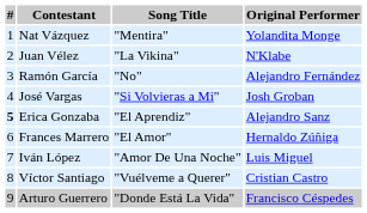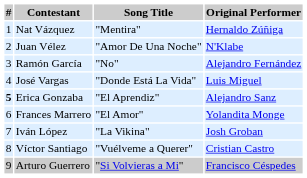Nat Vázquez | Original Performer: Yolandita Monge -> Hernaldo Zúñiga
Juan Vélez | Song Title: "La Vikina" -> "Amor De Una Noche"
José Vargas | Song Title: "Si Volvieras a Mi" -> "Donde Está La Vida"
José Vargas | Original Performer: Josh Groban -> Luis Miguel
Frances Marrero | Original Performer: Hernaldo Zúñiga -> Yolandita Monge
Iván López | Song Title: "Amor De Una Noche" -> "La Vikina"
Iván López | Original Performer: Luis Miguel -> Josh Groban
Arturo Guerrero | Song Title: "Donde Está La Vida" -> "Si Volvieras a Mi"
